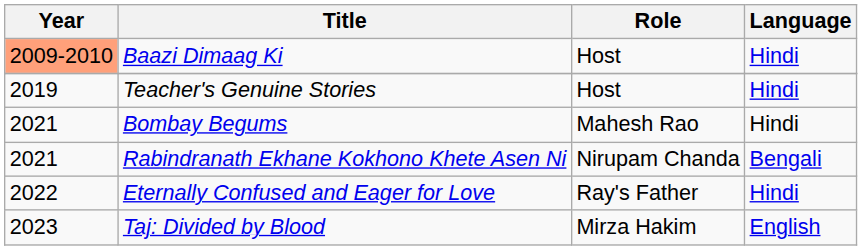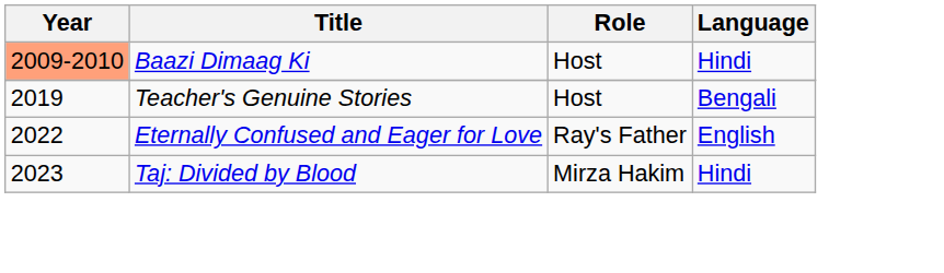Teacher's Genuine Stories | Language: Hindi -> Bengali
- row: 2021 | Bombay Begums | Mahesh Rao | Hindi
- row: 2021 | Rabindranath Ekhane Kokhono Khete Asen Ni | Nirupam Chanda | Bengali
Eternally Confused and Eager for Love | Language: Hindi -> English
Taj: Divided by Blood | Language: English -> Hindi
